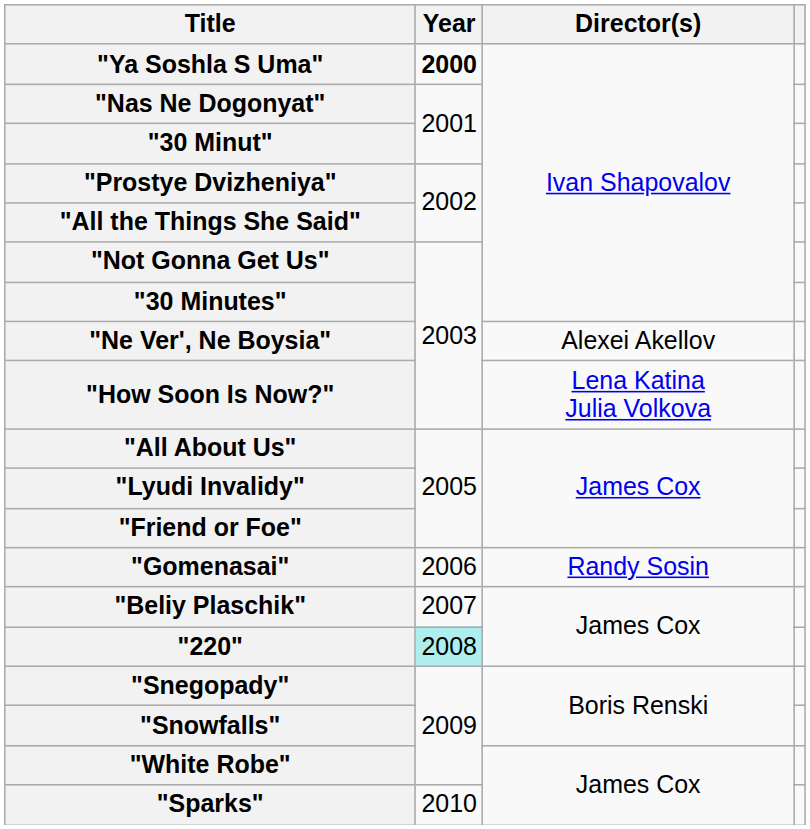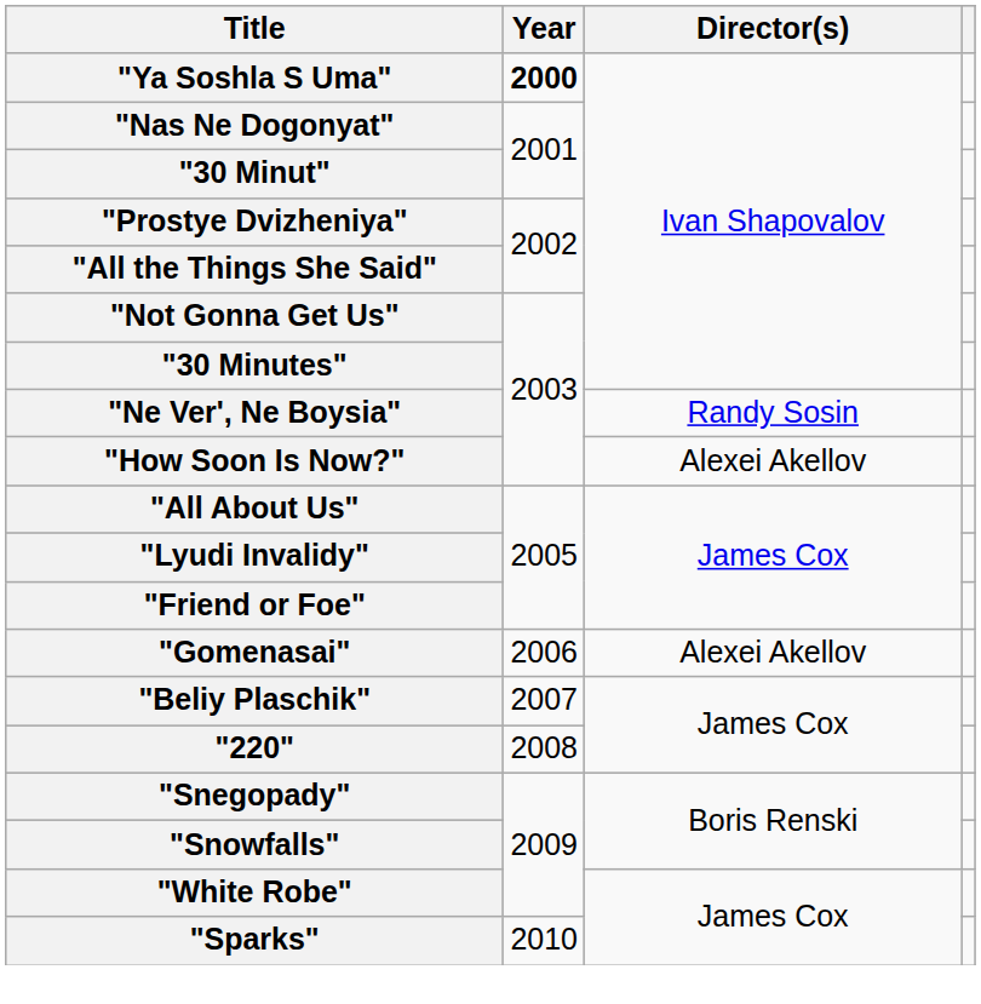"Ne Ver', Ne Boysia" | Director(s): Alexei Akellov -> Randy Sosin
"How Soon Is Now?" | Director(s): Lena Katina Julia Volkova -> Alexei Akellov
"Gomenasai" | Director(s): Randy Sosin -> Alexei Akellov
"220" | Year: paleturquoise background -> no background
